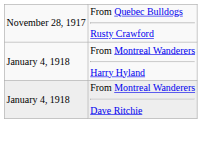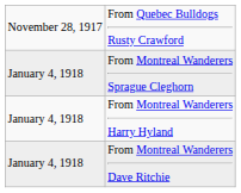+ row: January 4, 1918 | From Montreal Wanderers Sprague Cleghorn
